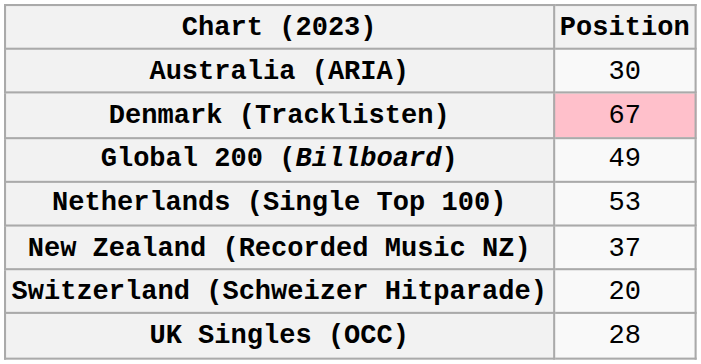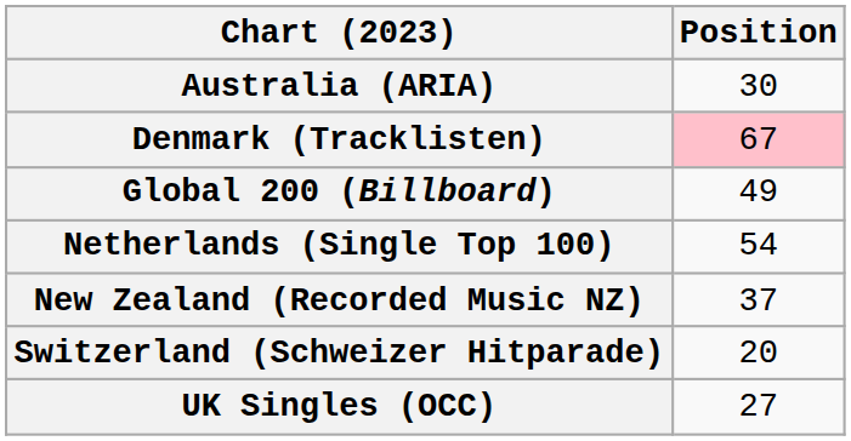Netherlands (Single Top 100) | Position: 53 -> 54
UK Singles (OCC) | Position: 28 -> 27
